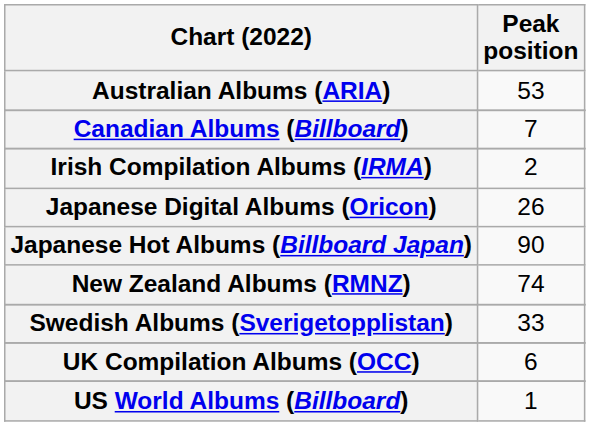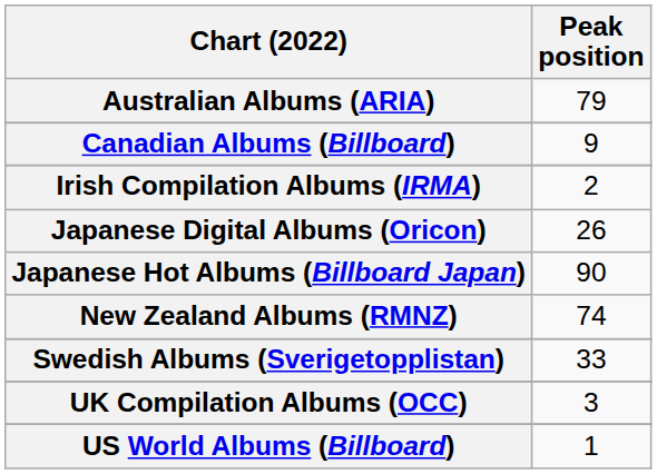Australian Albums (ARIA) | Peak position: 53 -> 79
Canadian Albums (Billboard) | Peak position: 7 -> 9
UK Compilation Albums (OCC) | Peak position: 6 -> 3
